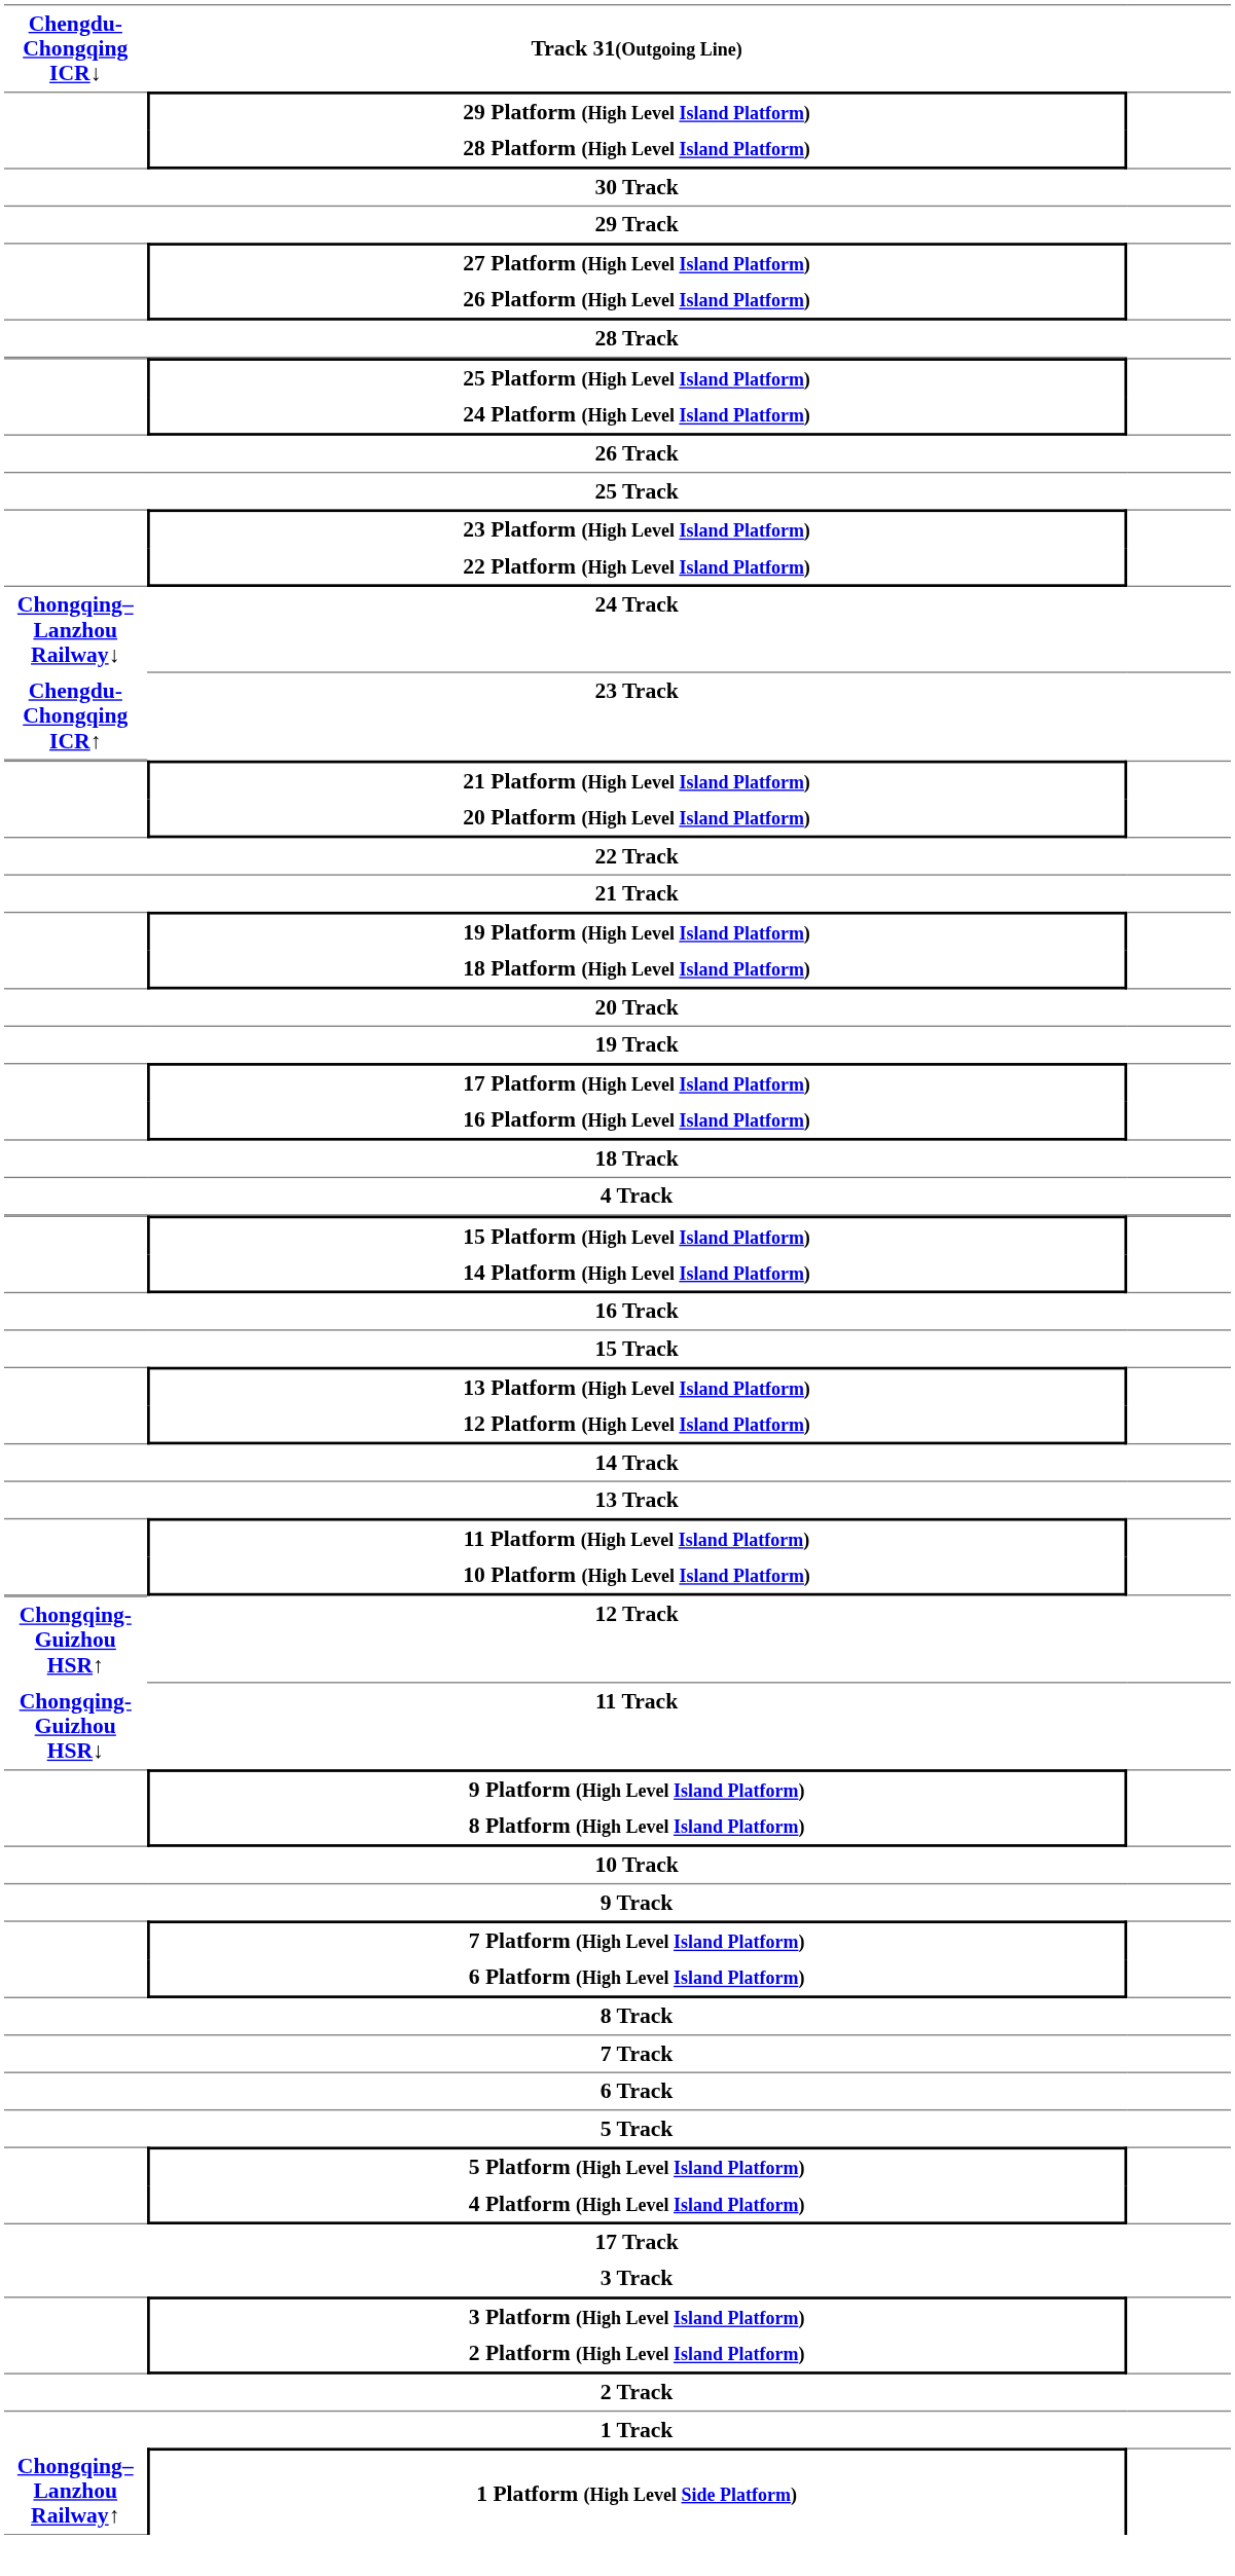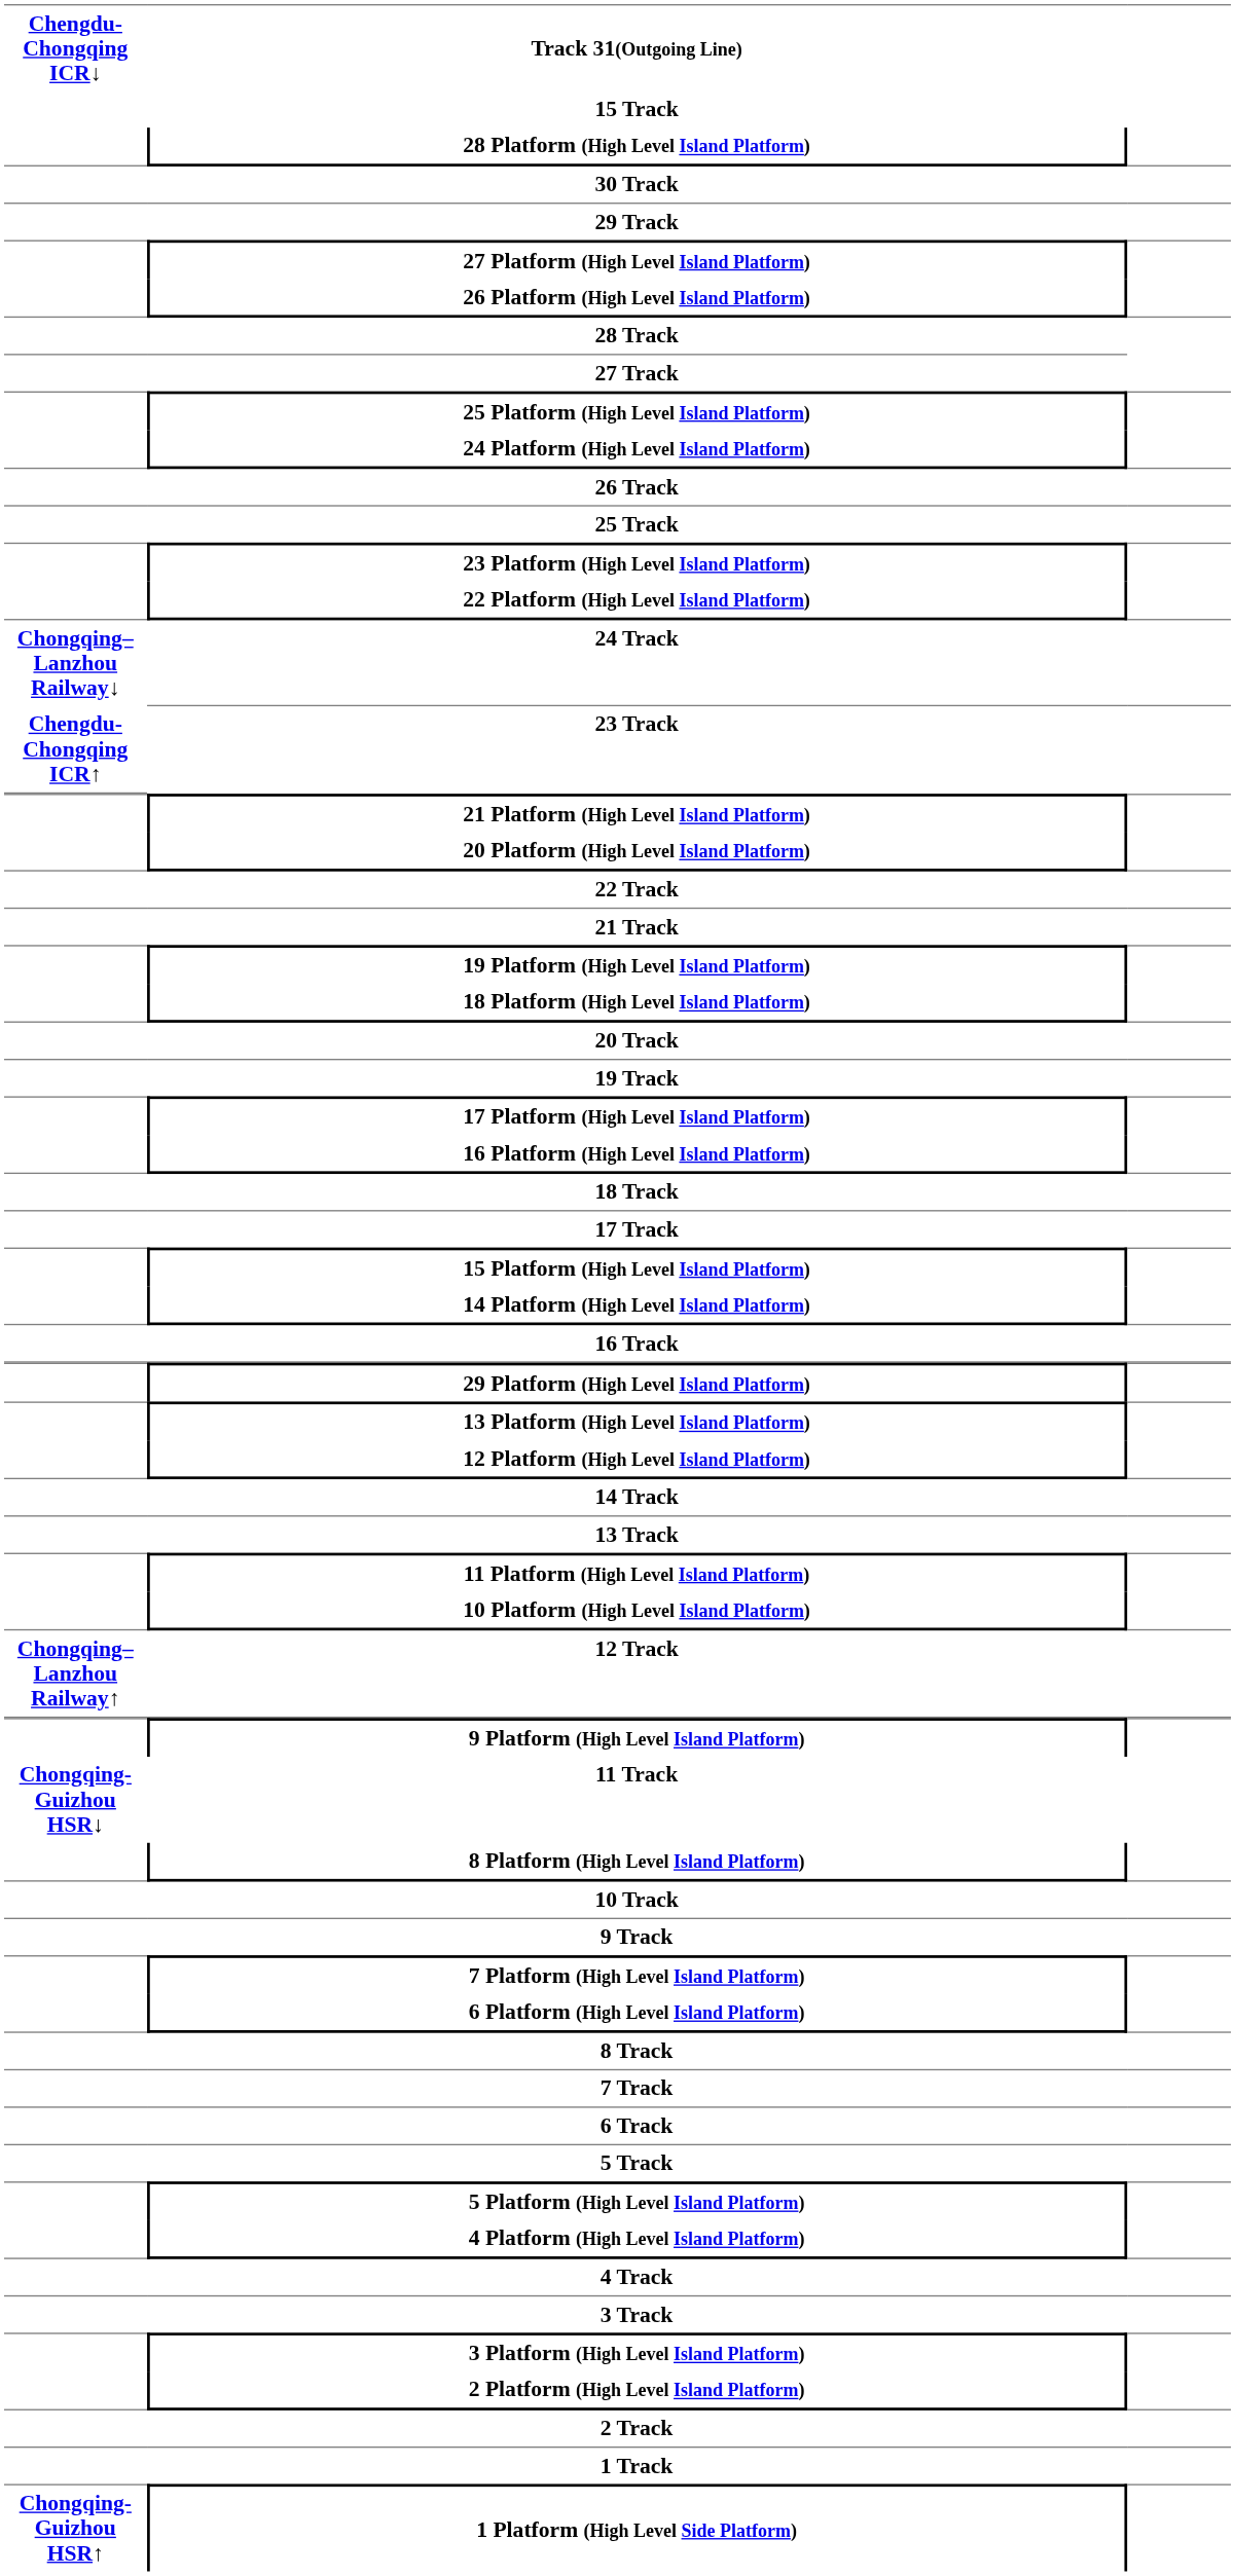rows swapped: 29 Platform (High Level Island Platform) <-> 15 Track
+ row: 27 Track
rows swapped: 17 Track <-> 4 Track
12 Track | Chengdu-Chongqing ICR↓: Chongqing-Guizhou HSR↑ -> Chongqing–Lanzhou Railway↑
rows swapped: 11 Track <-> 9 Platform (High Level Island Platform)
1 Platform (High Level Side Platform) | Chengdu-Chongqing ICR↓: Chongqing–Lanzhou Railway↑ -> Chongqing-Guizhou HSR↑
